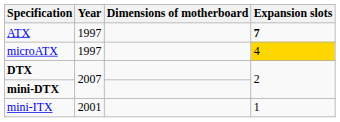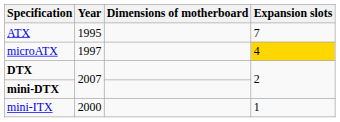ATX | Year: 1997 -> 1995
ATX | Expansion slots: bold -> normal
mini-ITX | Year: 2001 -> 2000
